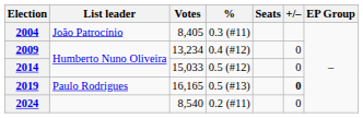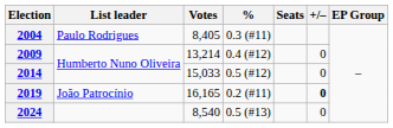2004 | List leader: João Patrocínio -> Paulo Rodrigues
2009 | Votes: 13,234 -> 13,214
2019 | List leader: Paulo Rodrigues -> João Patrocínio
2019 | %: 0.5 (#13) -> 0.2 (#11)
2024 | %: 0.2 (#11) -> 0.5 (#13)
